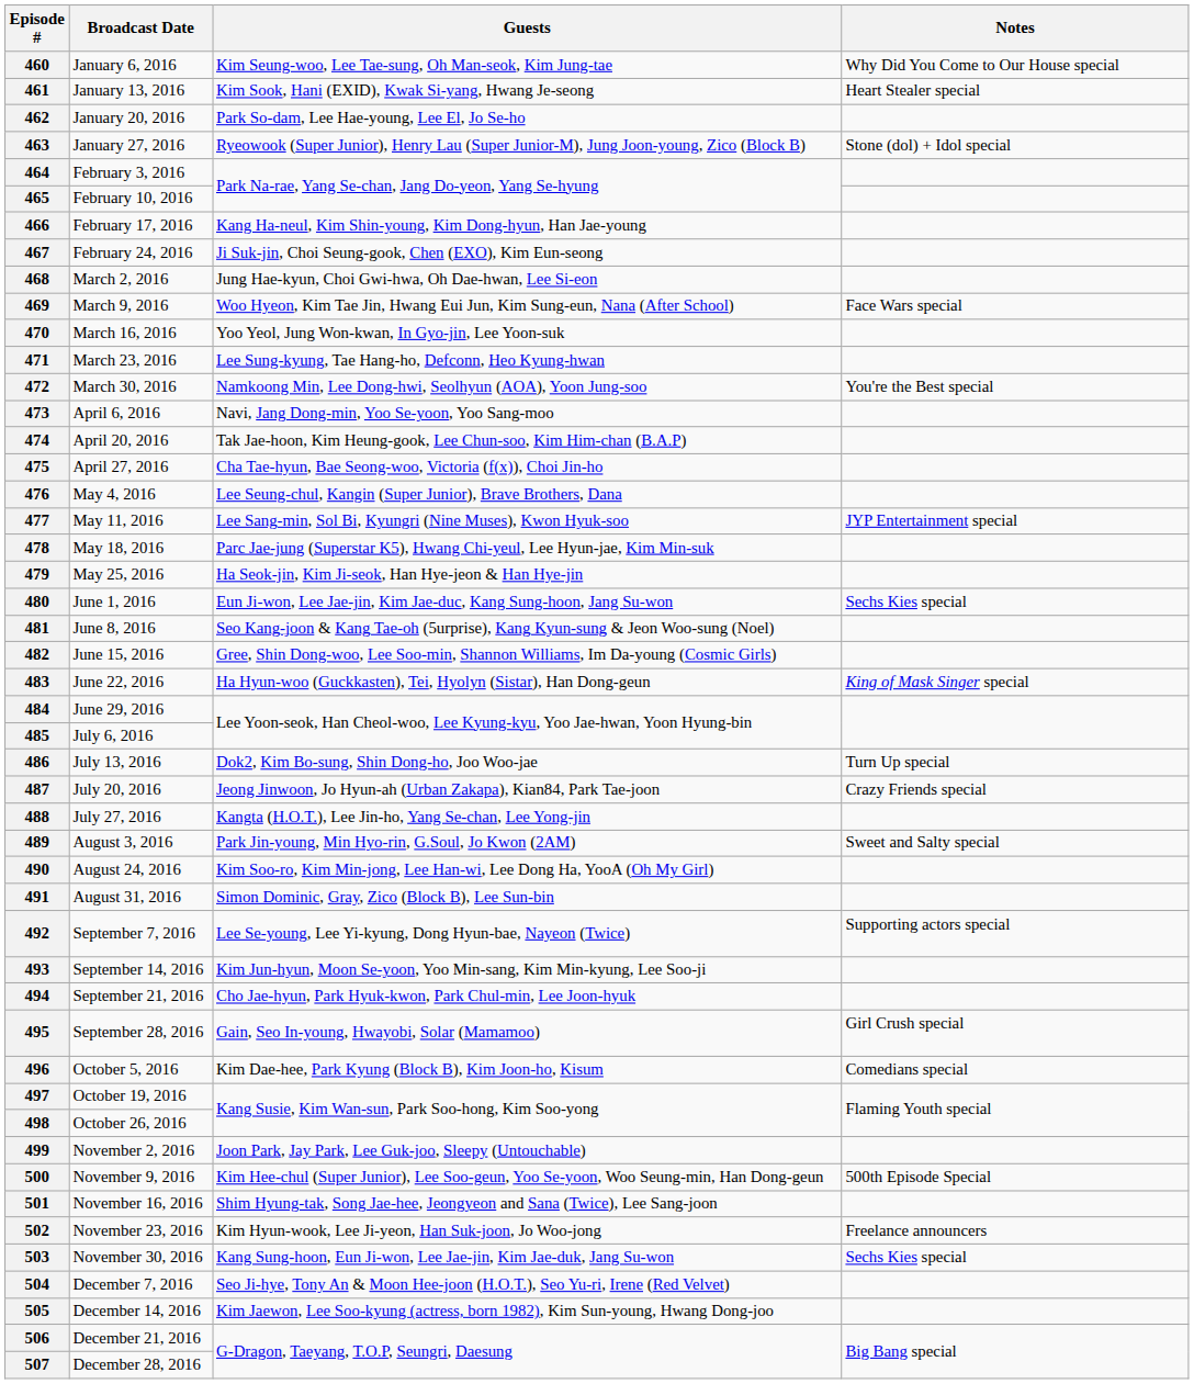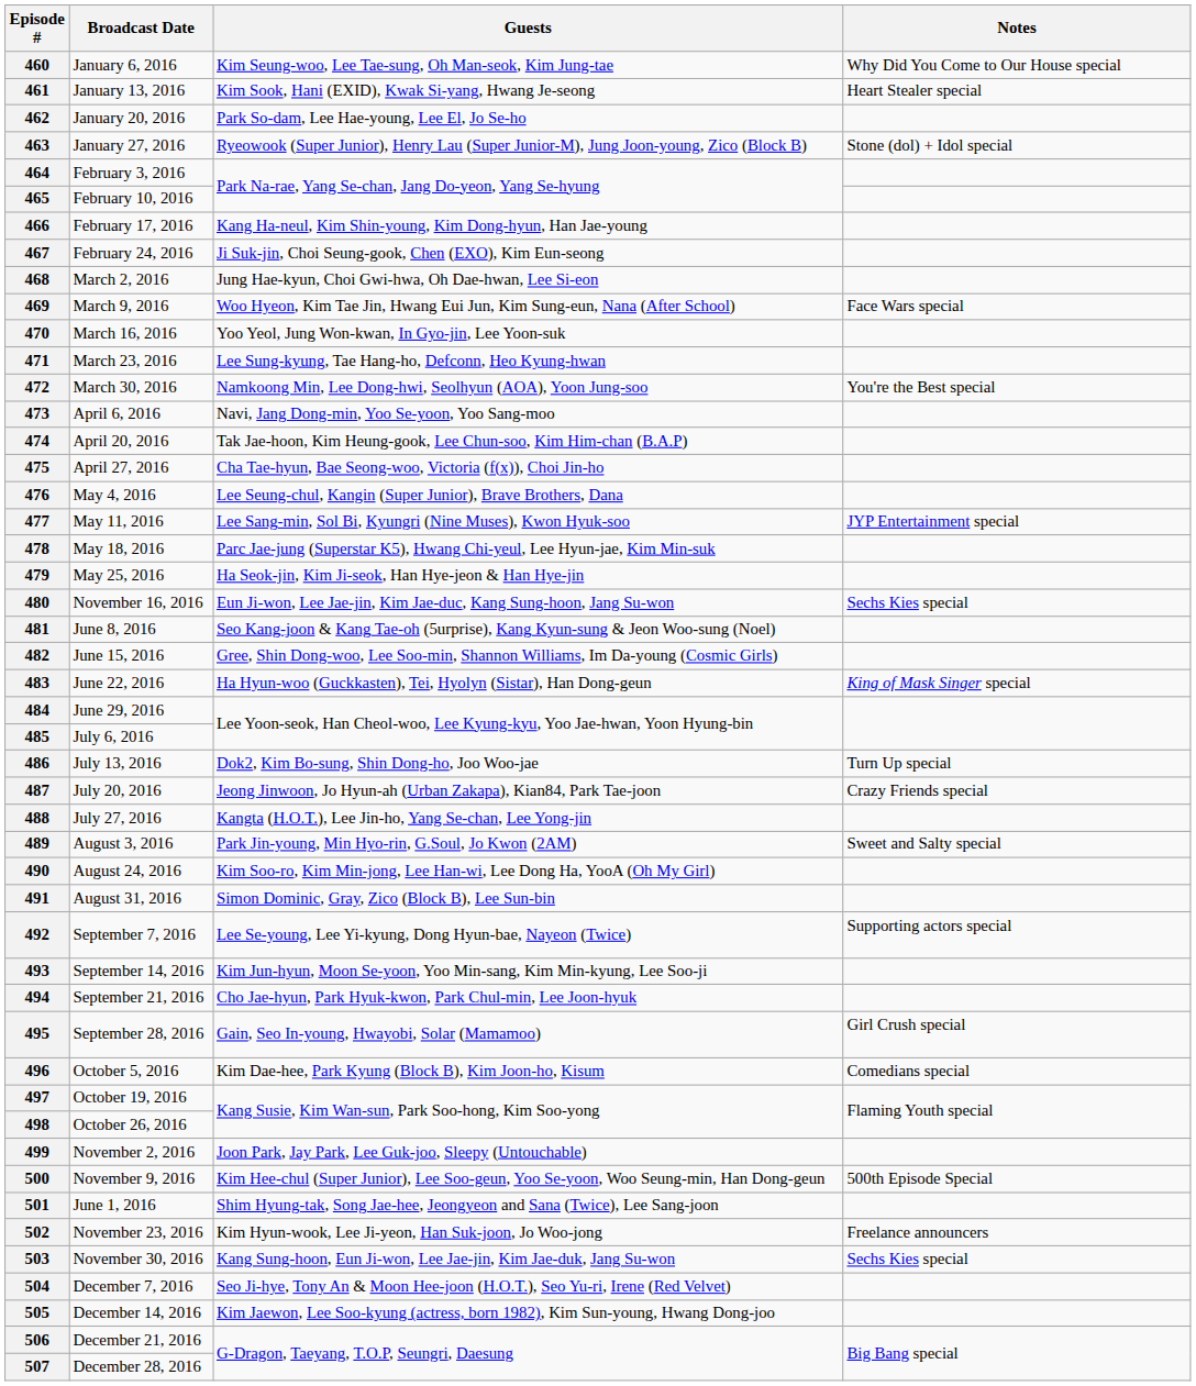480 | Broadcast Date: June 1, 2016 -> November 16, 2016
501 | Broadcast Date: November 16, 2016 -> June 1, 2016
